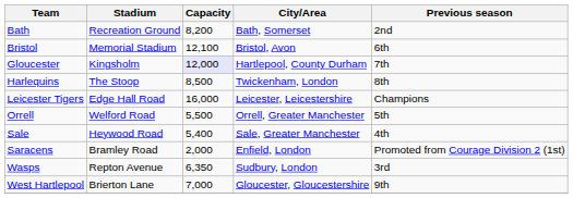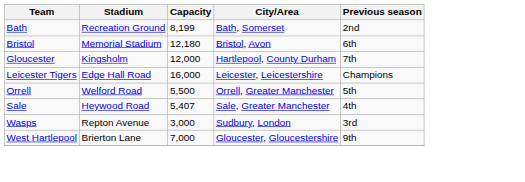Bath | Capacity: 8,200 -> 8,199
Bristol | Capacity: 12,100 -> 12,180
Gloucester | Capacity: lavender background -> no background
- row: Harlequins | The Stoop | 8,500 | Twickenham, London | 8th
Sale | Capacity: 5,400 -> 5,407
- row: Saracens | Bramley Road | 2,000 | Enfield, London | Promoted from Courage Division 2 (1st)
Wasps | Capacity: 6,350 -> 3,000
